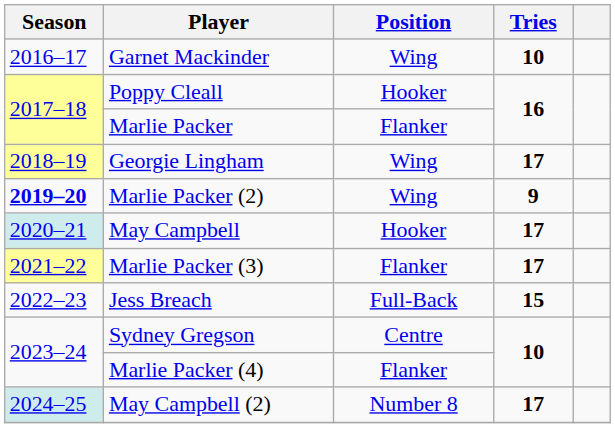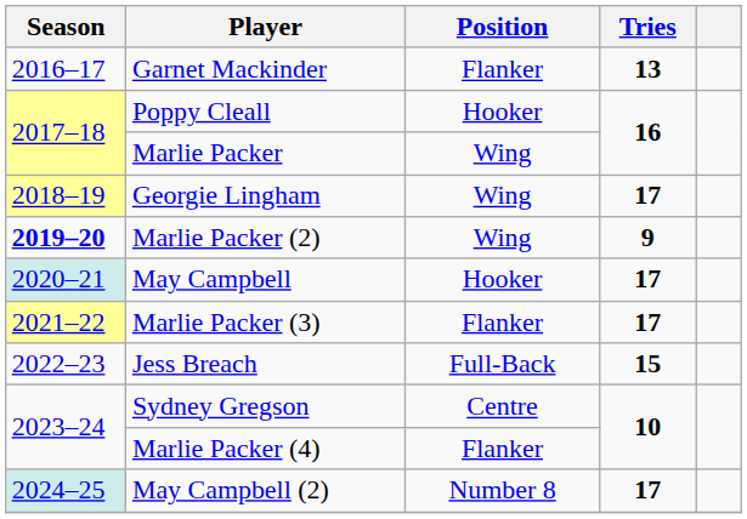Garnet Mackinder | Position: Wing -> Flanker
Garnet Mackinder | Tries: 10 -> 13
Marlie Packer | Position: Flanker -> Wing
